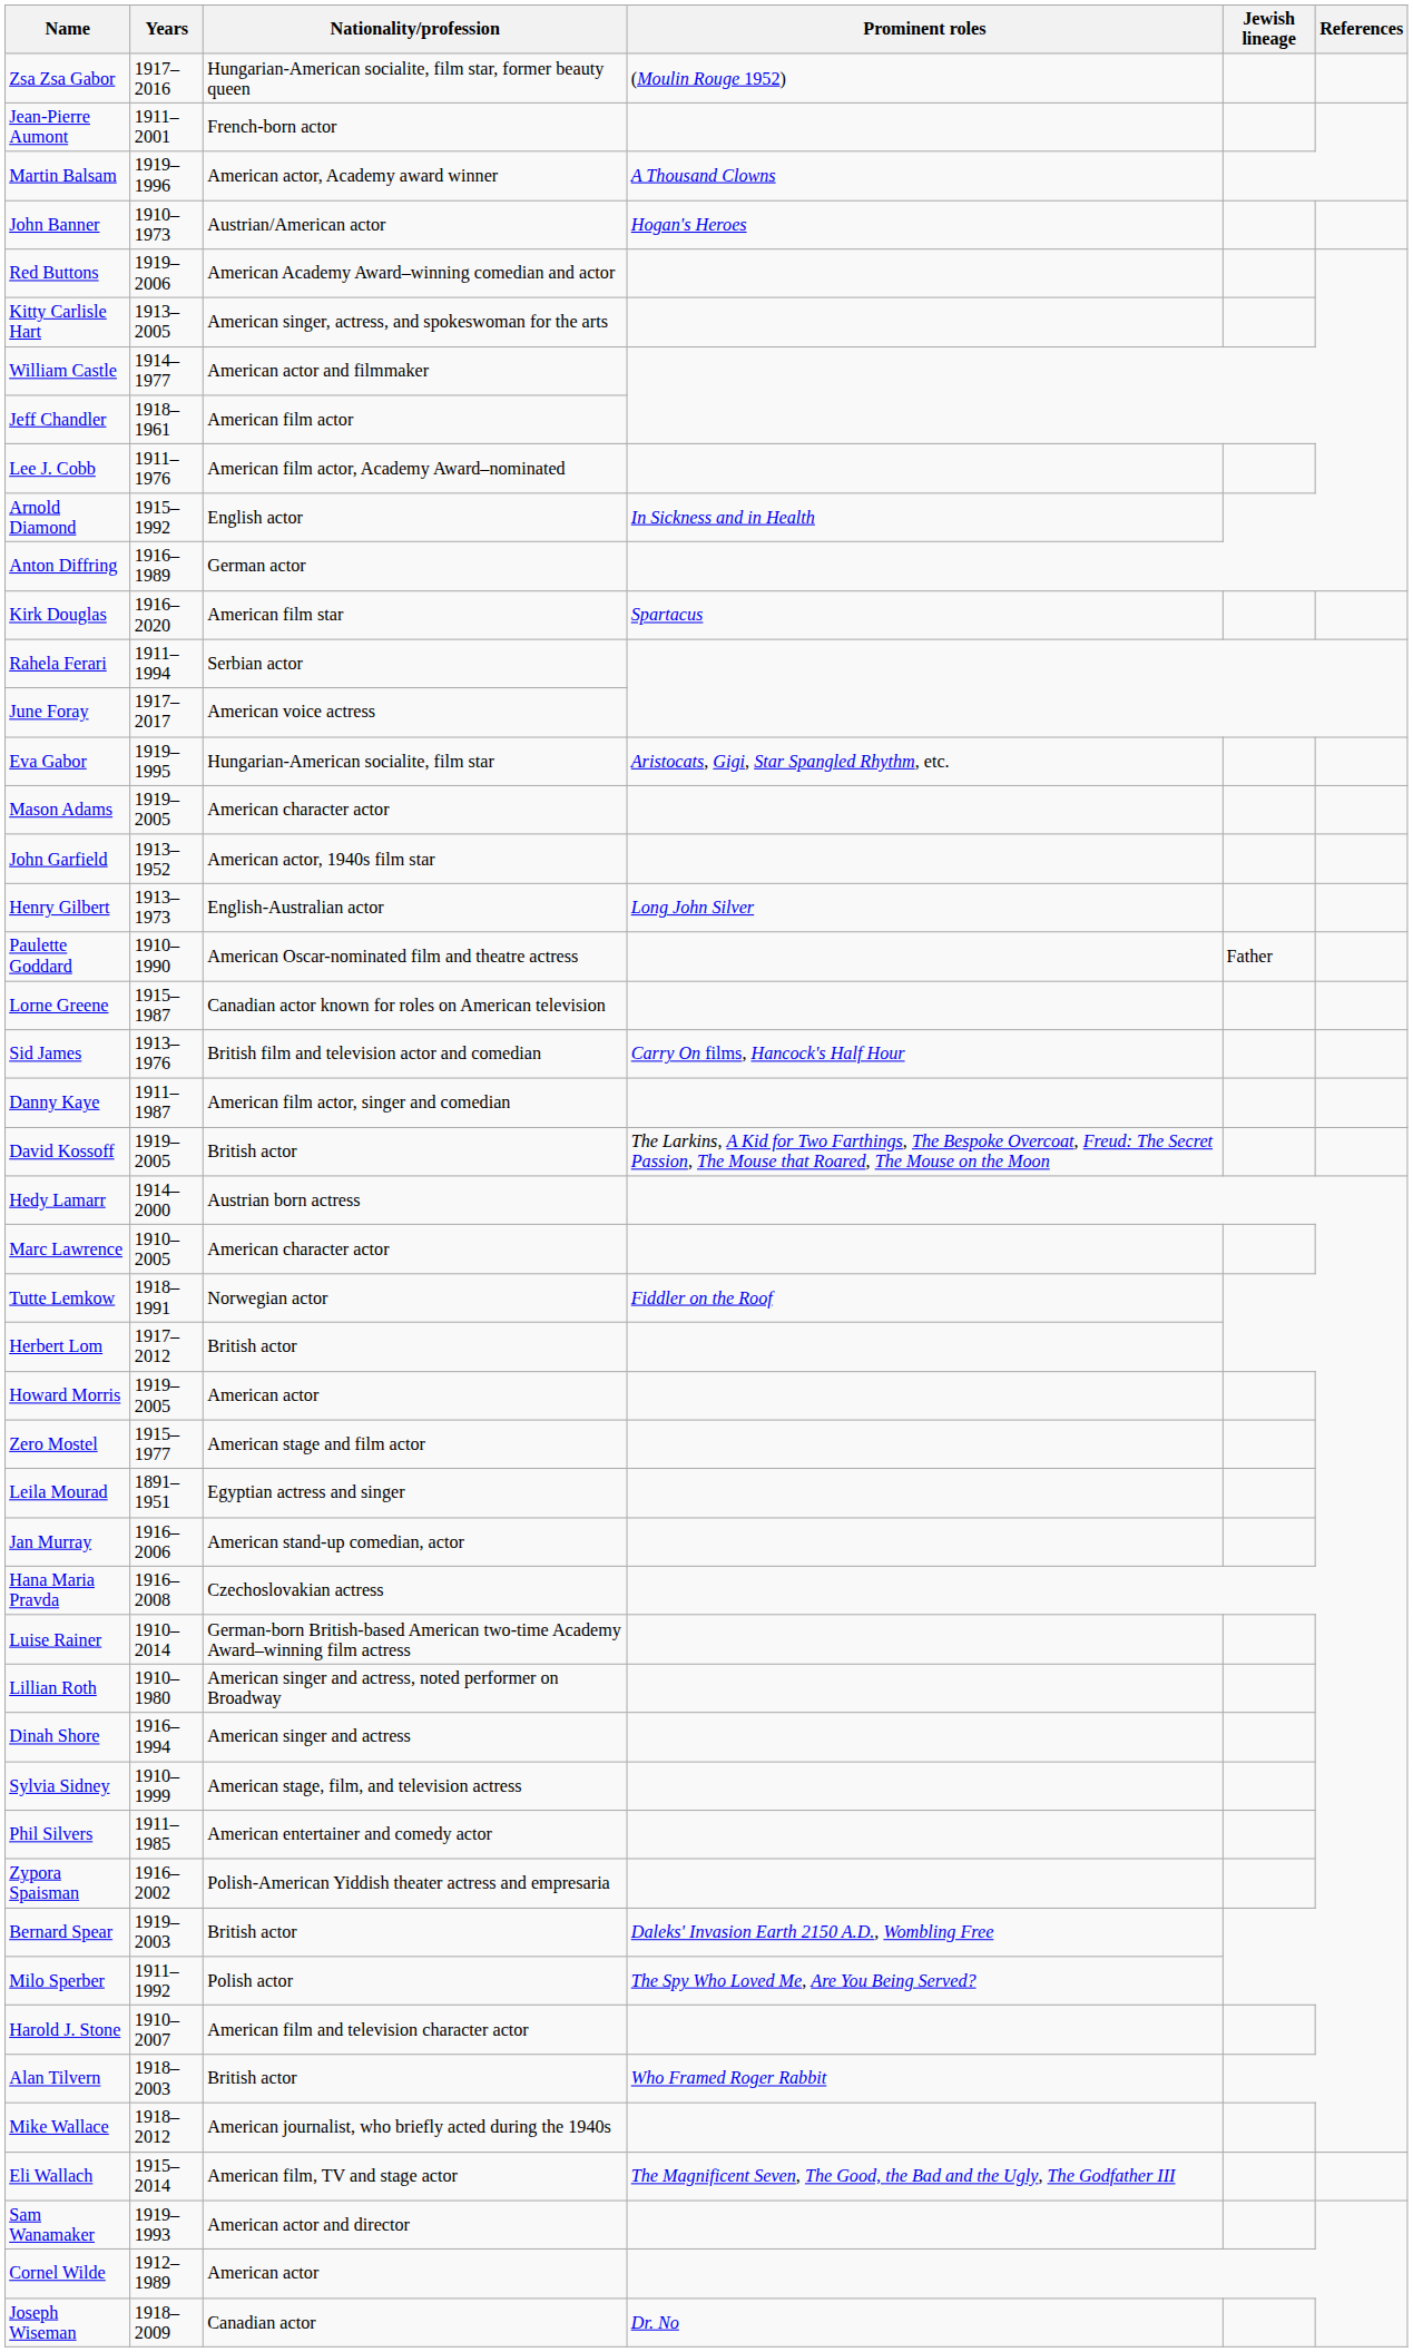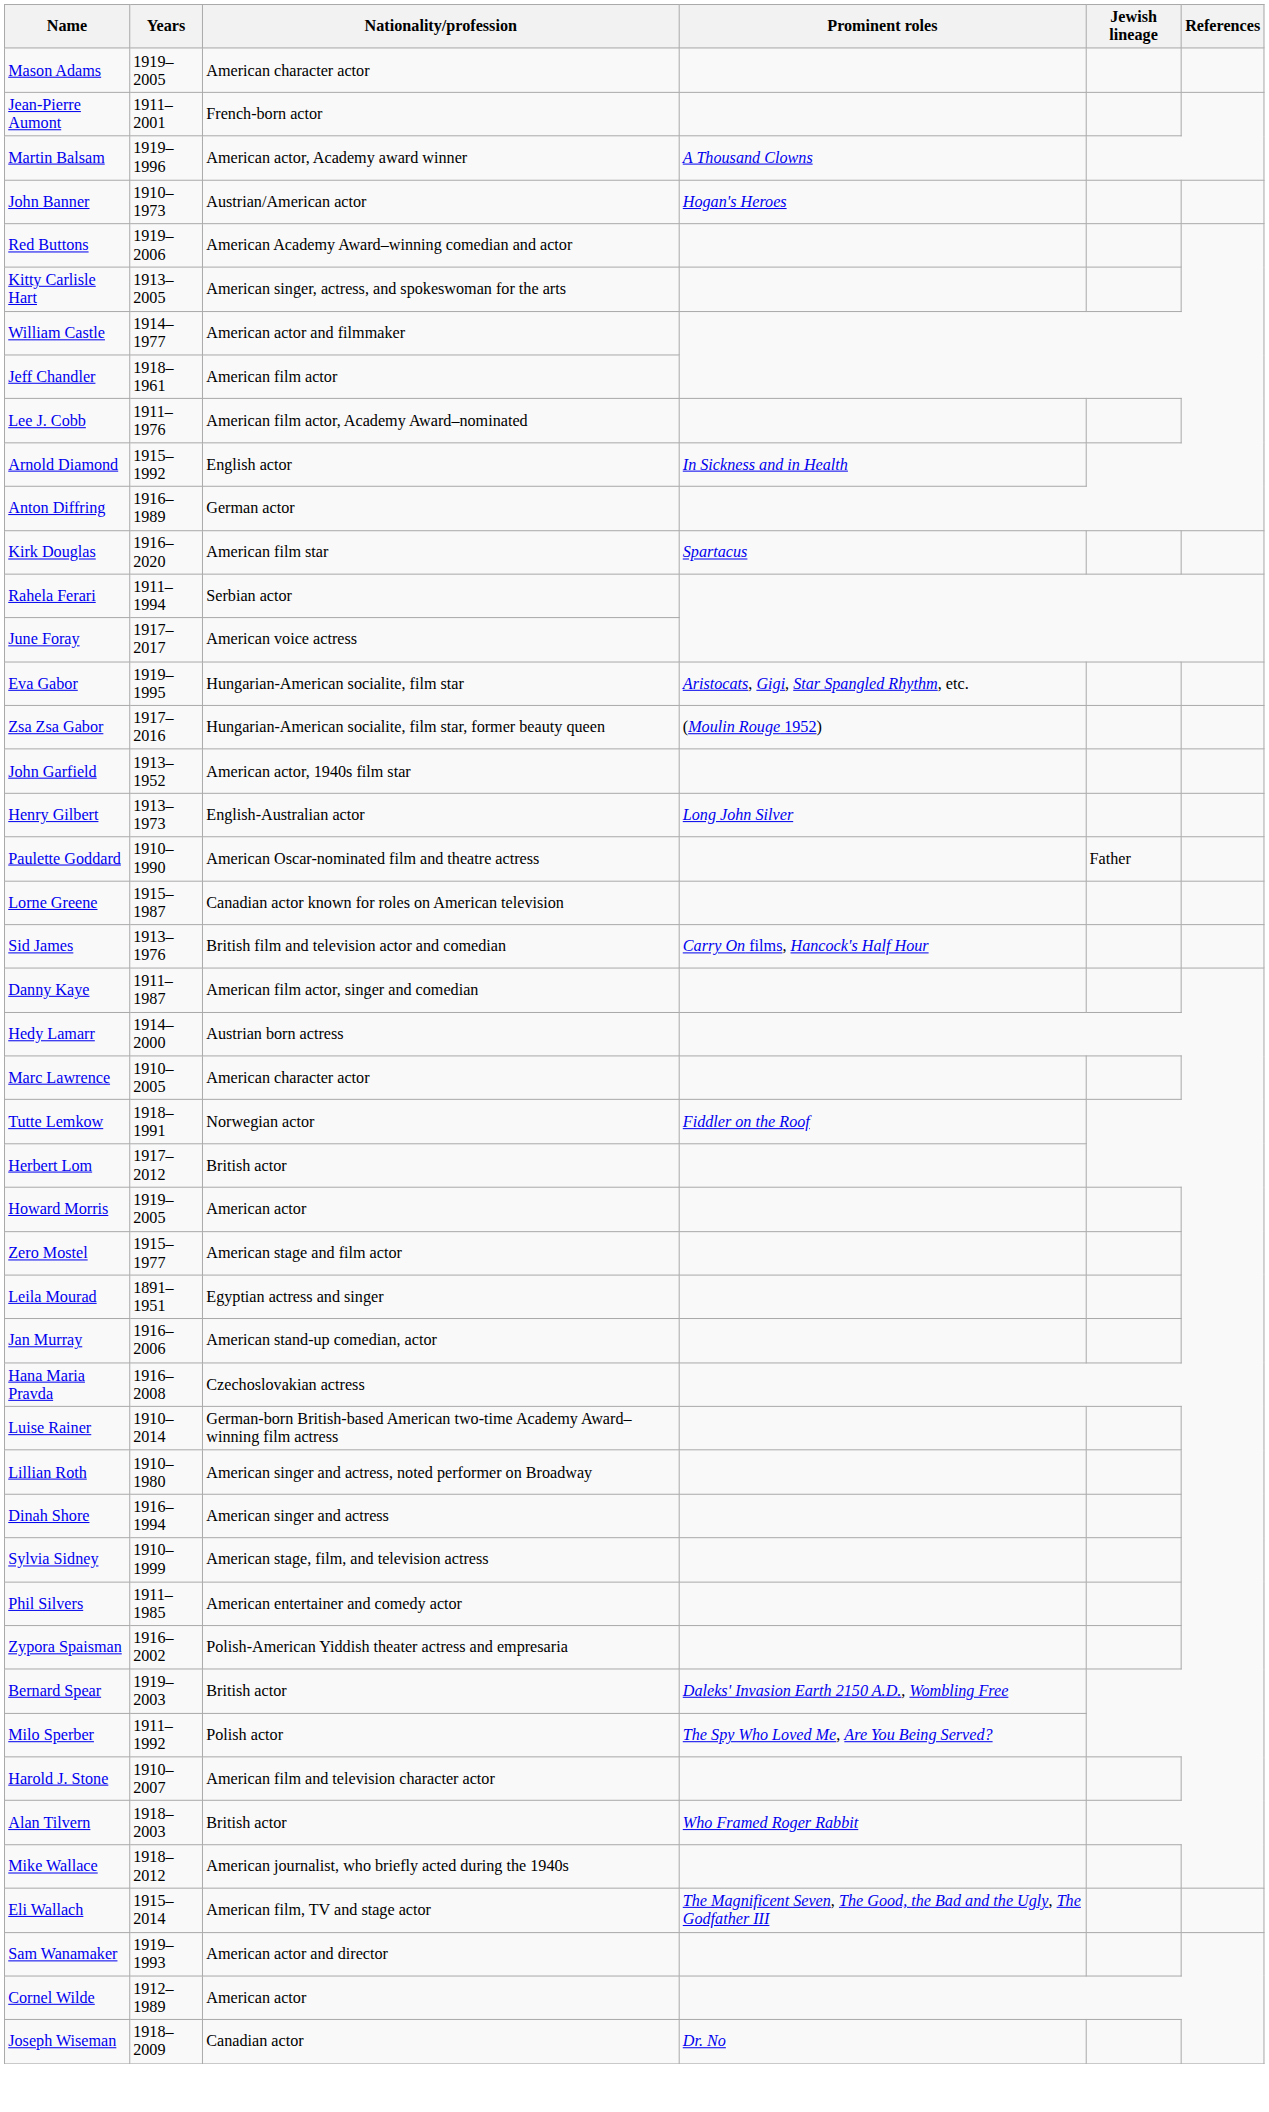rows swapped: Mason Adams <-> Zsa Zsa Gabor
- row: David Kossoff | 1919–2005 | British actor | The Larkins, A Kid for Two Farthings, The Bespoke Overcoat, Freud: The Secret Passion, The Mouse that Roared, The Mouse on the Moon
